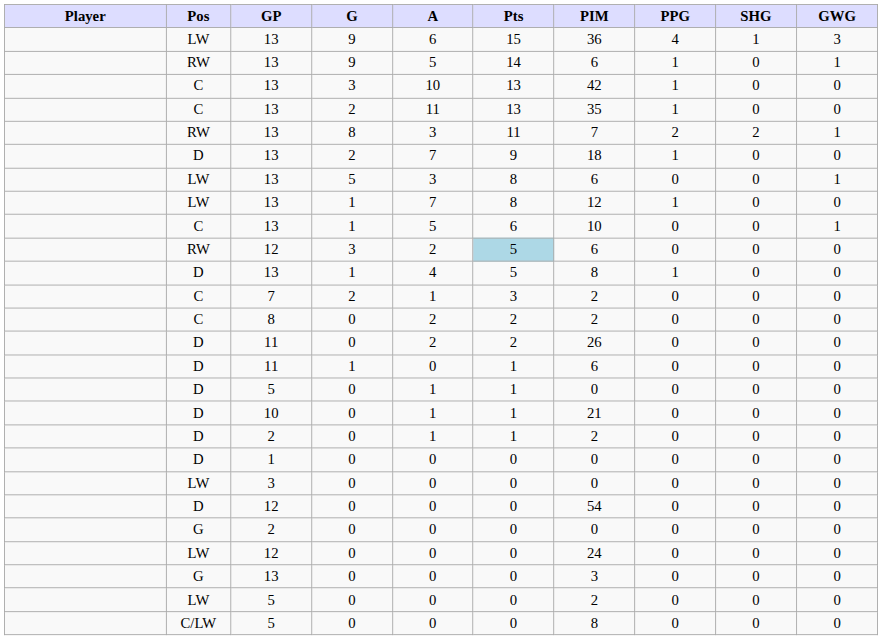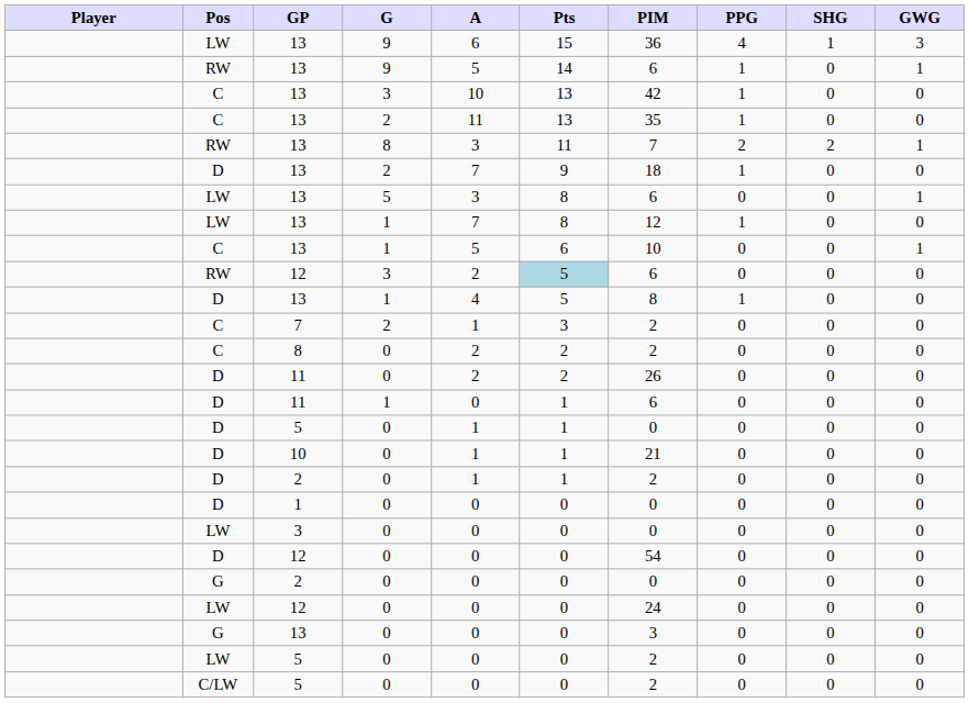C/LW / 5 | PIM: 8 -> 2
